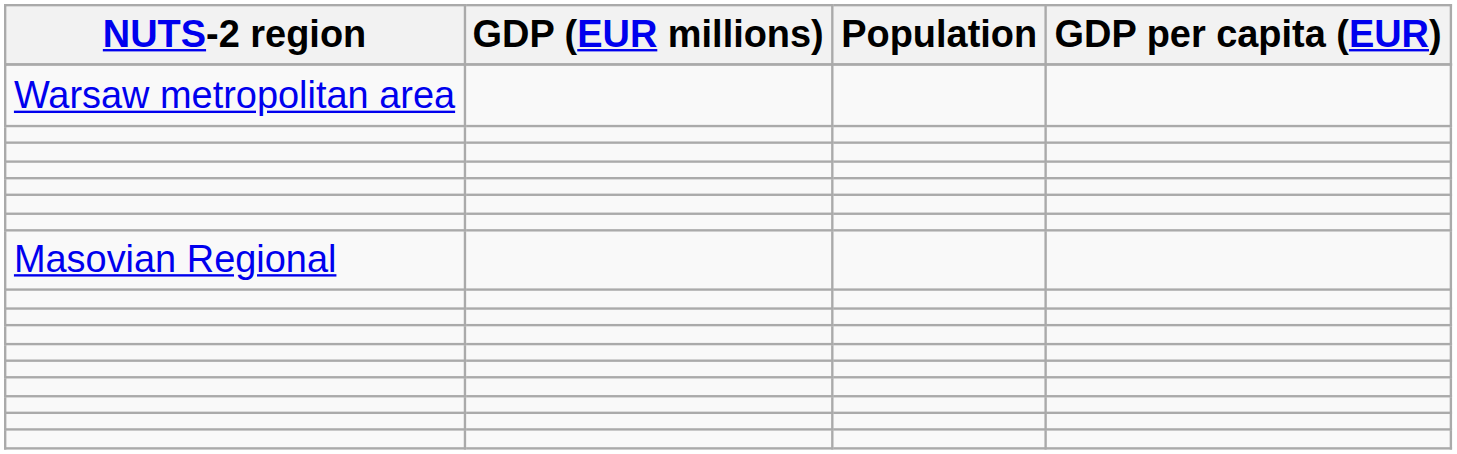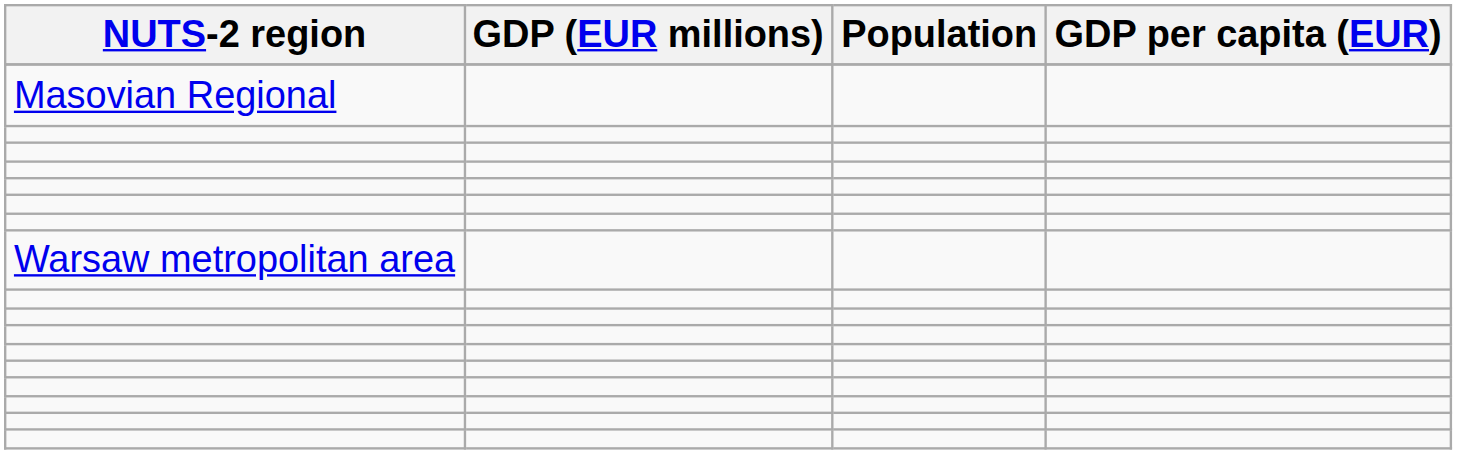rows swapped: Warsaw metropolitan area <-> Masovian Regional
